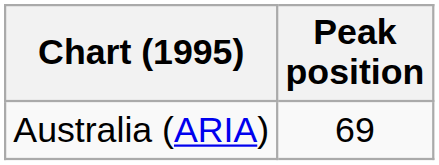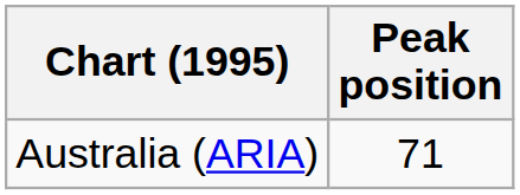Australia (ARIA) | Peak position: 69 -> 71
